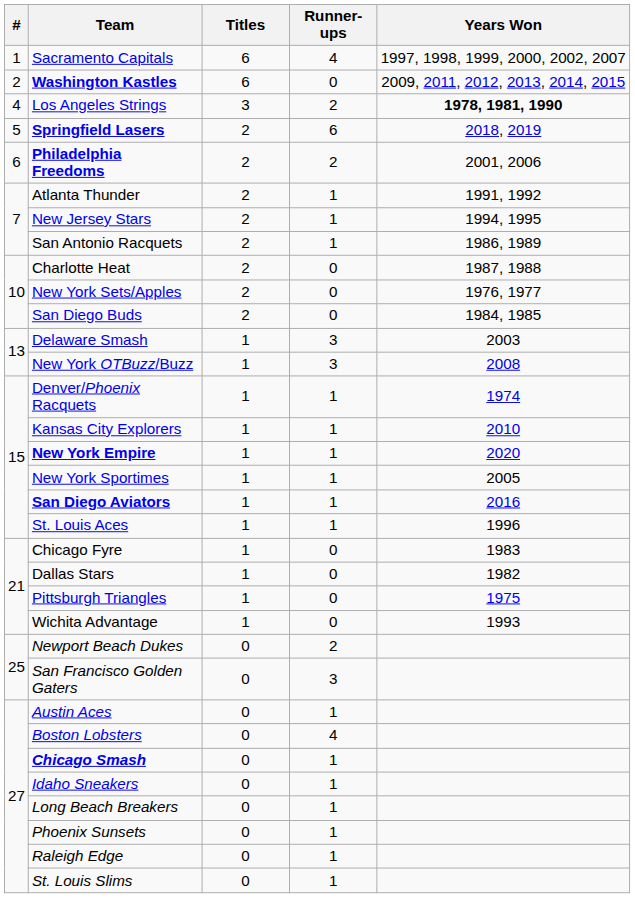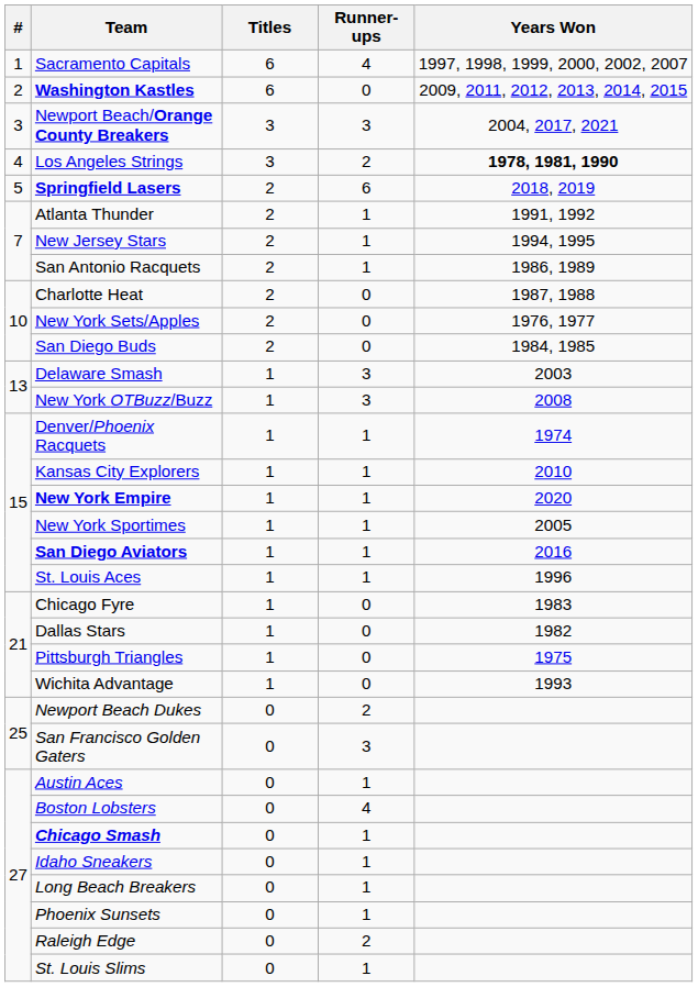+ row: 3 | Newport Beach/Orange County Breakers | 3 | 3 | 2004, 2017, 2021
- row: 6 | Philadelphia Freedoms | 2 | 2 | 2001, 2006
Raleigh Edge | Runner-ups: 1 -> 2
